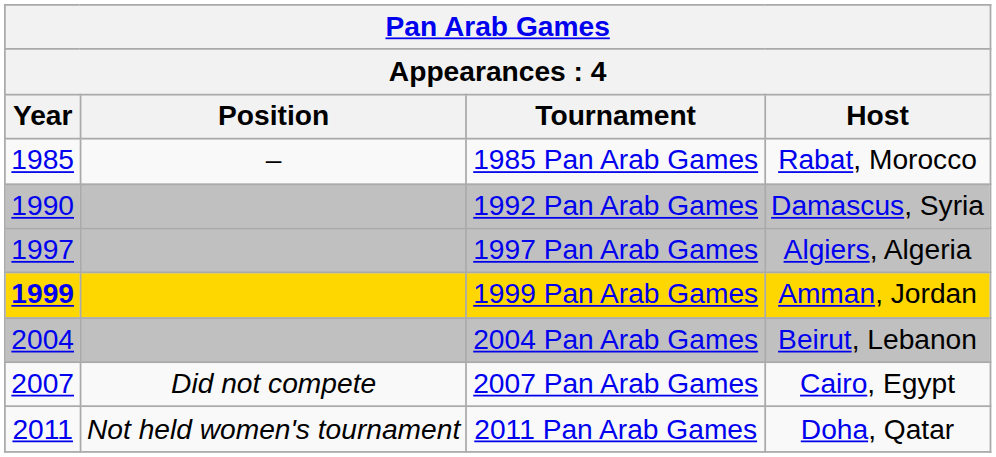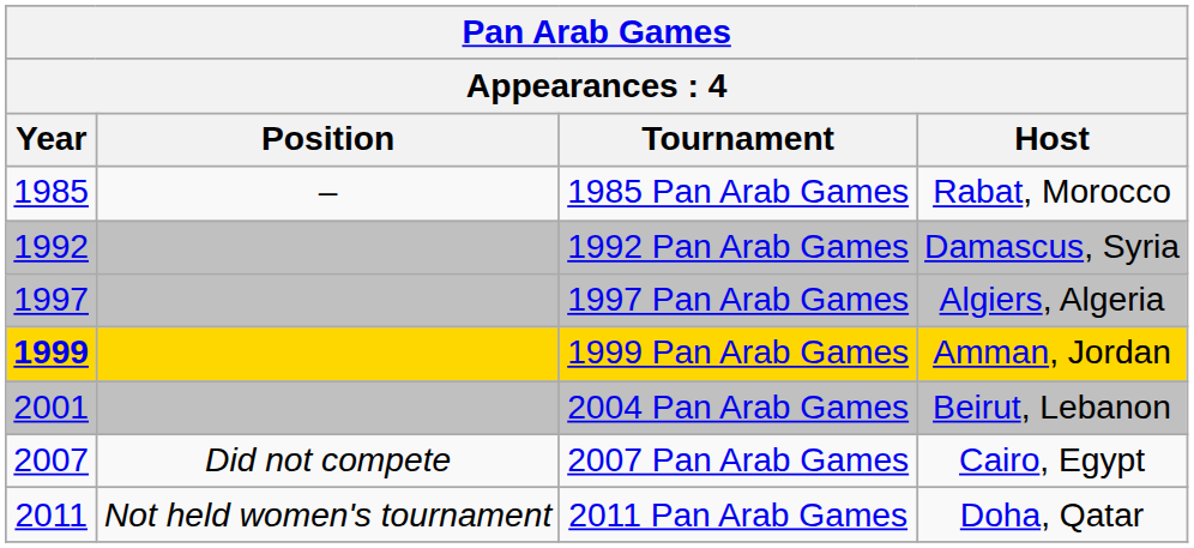1992 Pan Arab Games | Year: 1990 -> 1992
2004 Pan Arab Games | Year: 2004 -> 2001
